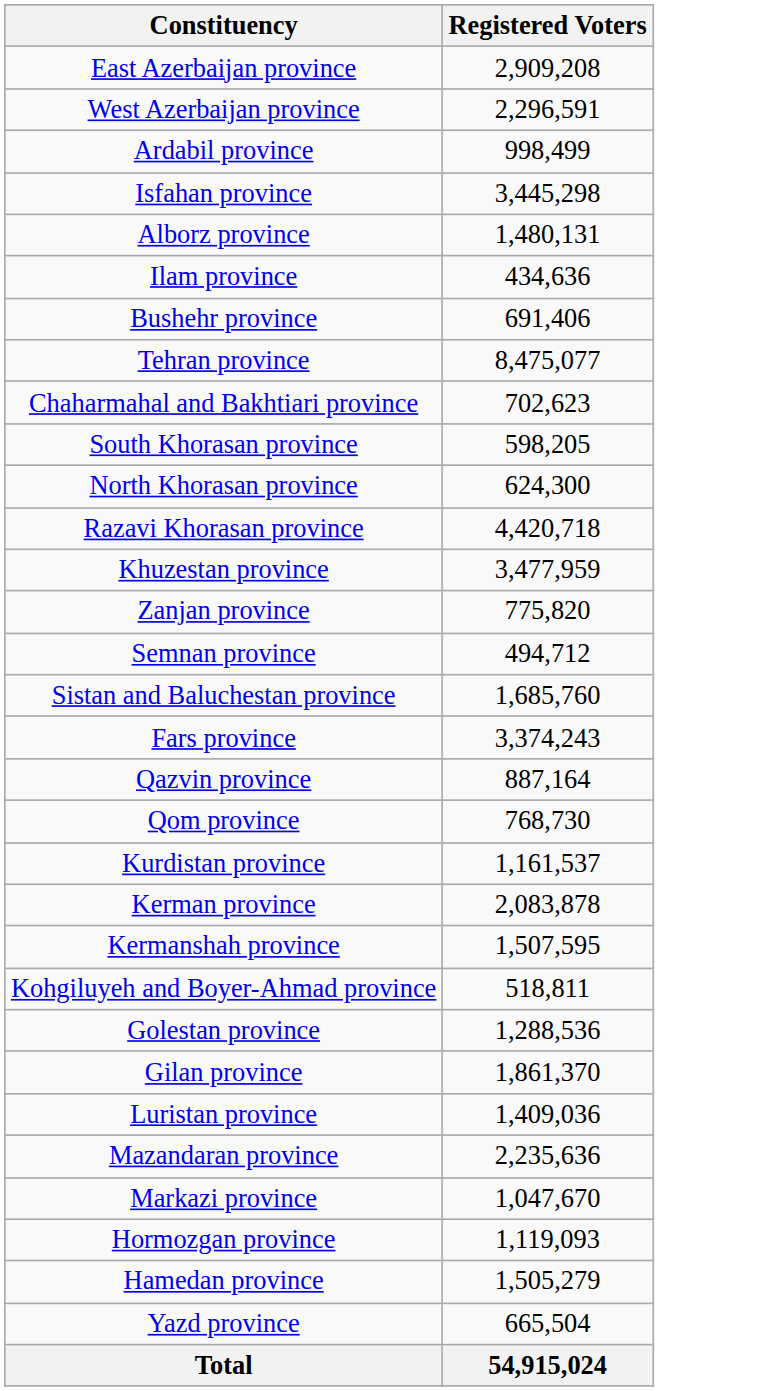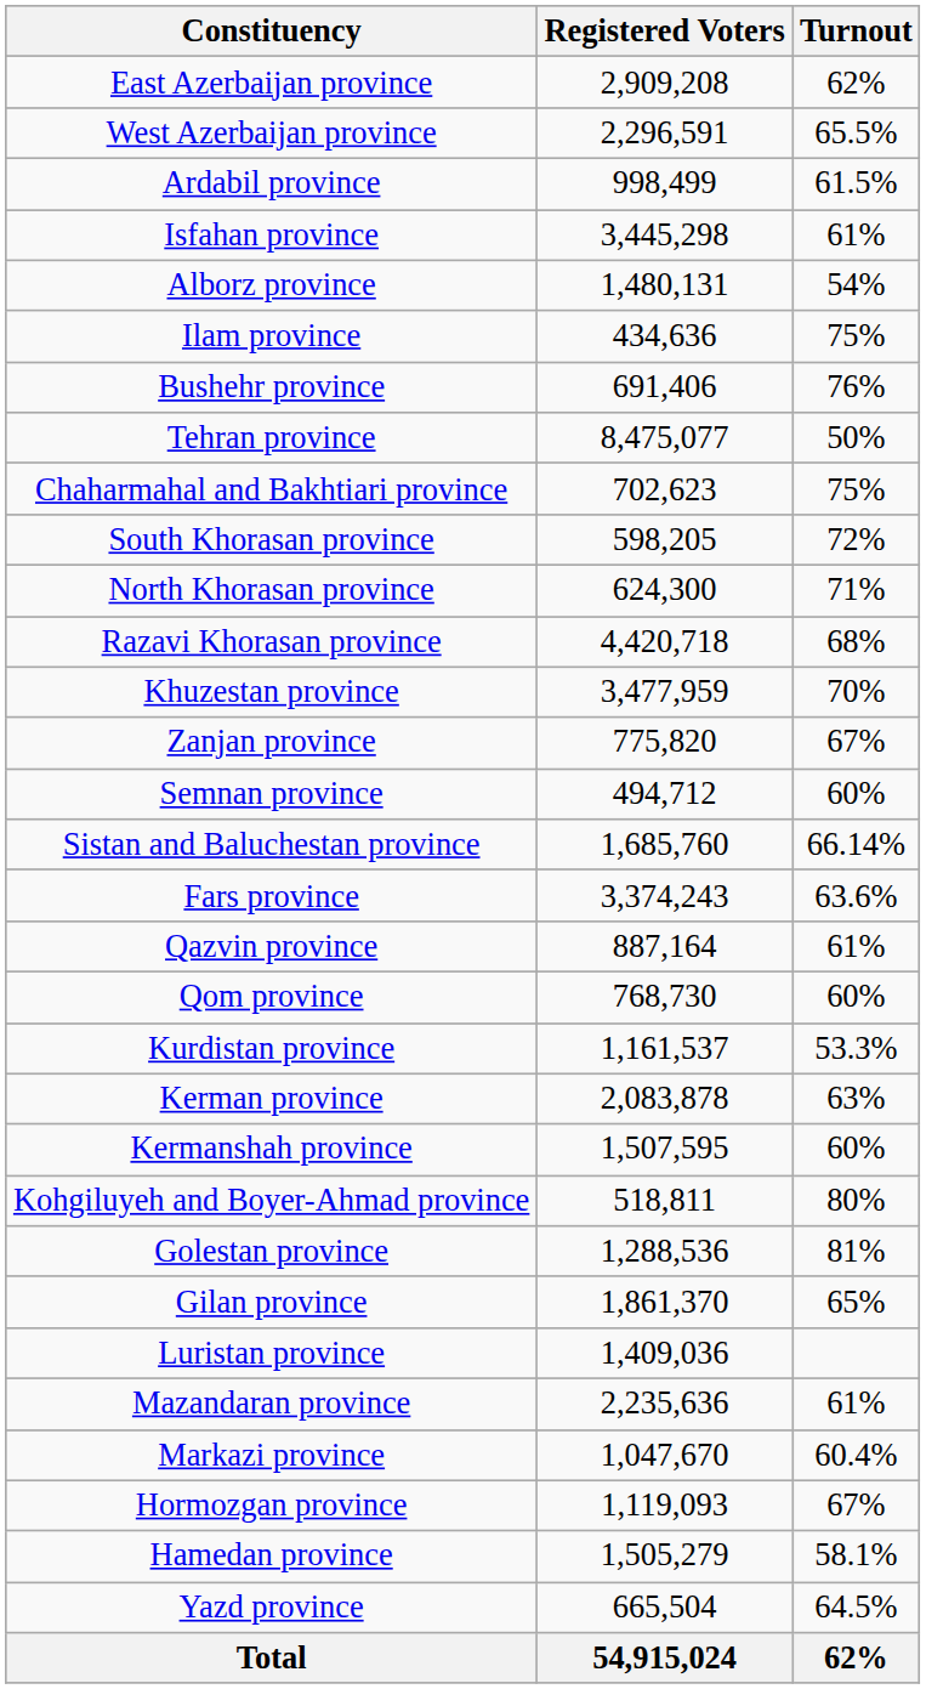+ column: Turnout | 62% | 65.5% | 61.5% | 61% | 54% | 75% | 76% | 50% | 75% | 72% | 71% | 68% | 70% | 67% | 60% | 66.14% | 63.6% | 61% | 60% | 53.3% | 63% | 60% | 80% | 81% | 65% | 61% | 60.4% | 67% | 58.1% | 64.5% | 62%
